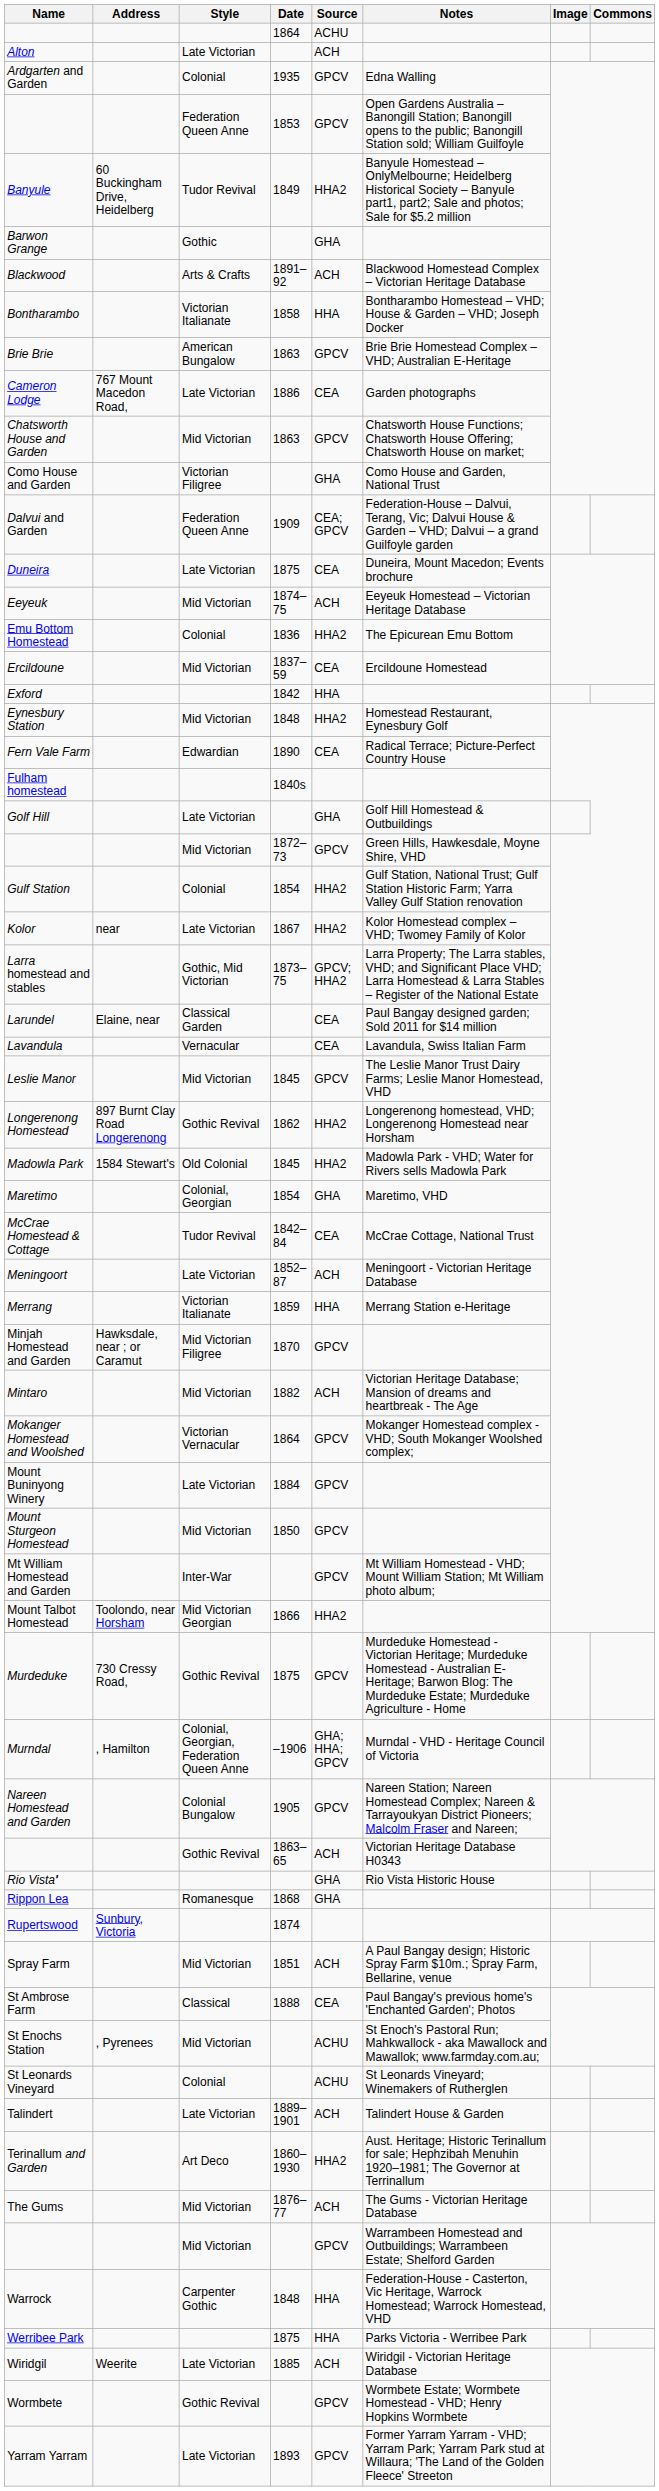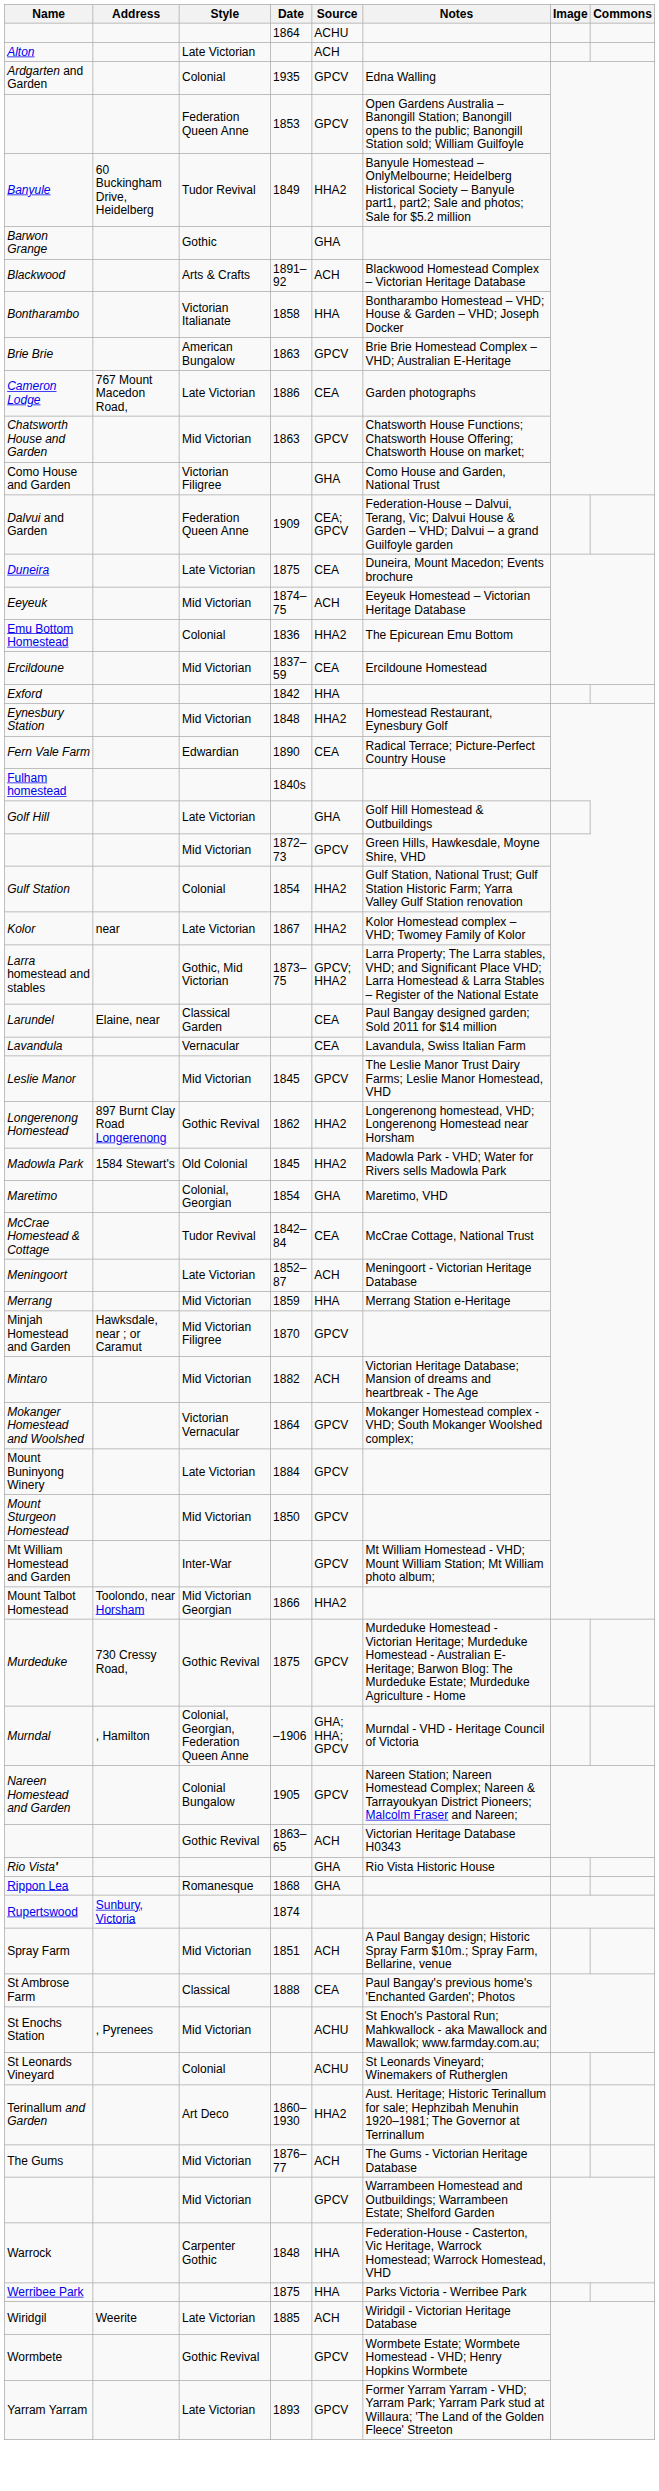Merrang | Style: Victorian Italianate -> Mid Victorian
- row: Talindert | Late Victorian | 1889–1901 | ACH | Talindert House & Garden
